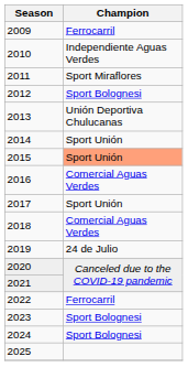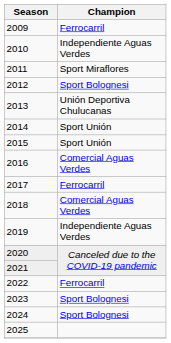2015 | Champion: lightsalmon background -> no background
2017 | Champion: Sport Unión -> Ferrocarril
2019 | Champion: 24 de Julio -> Independiente Aguas Verdes
